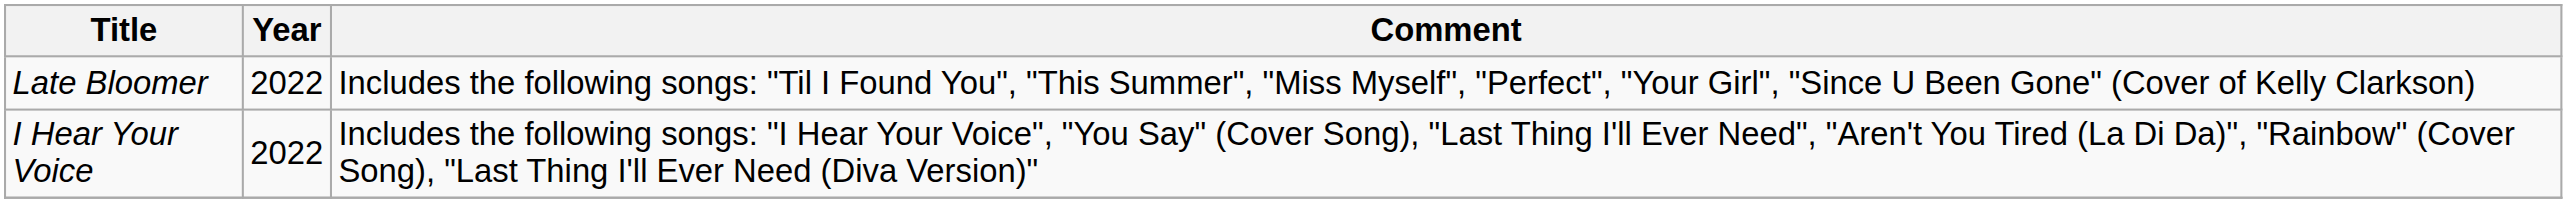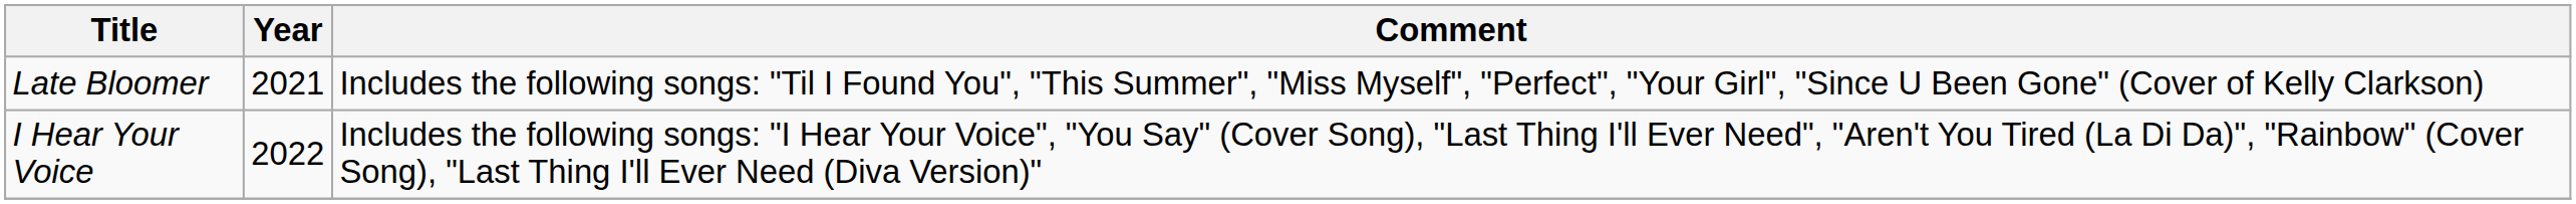Late Bloomer | Year: 2022 -> 2021
